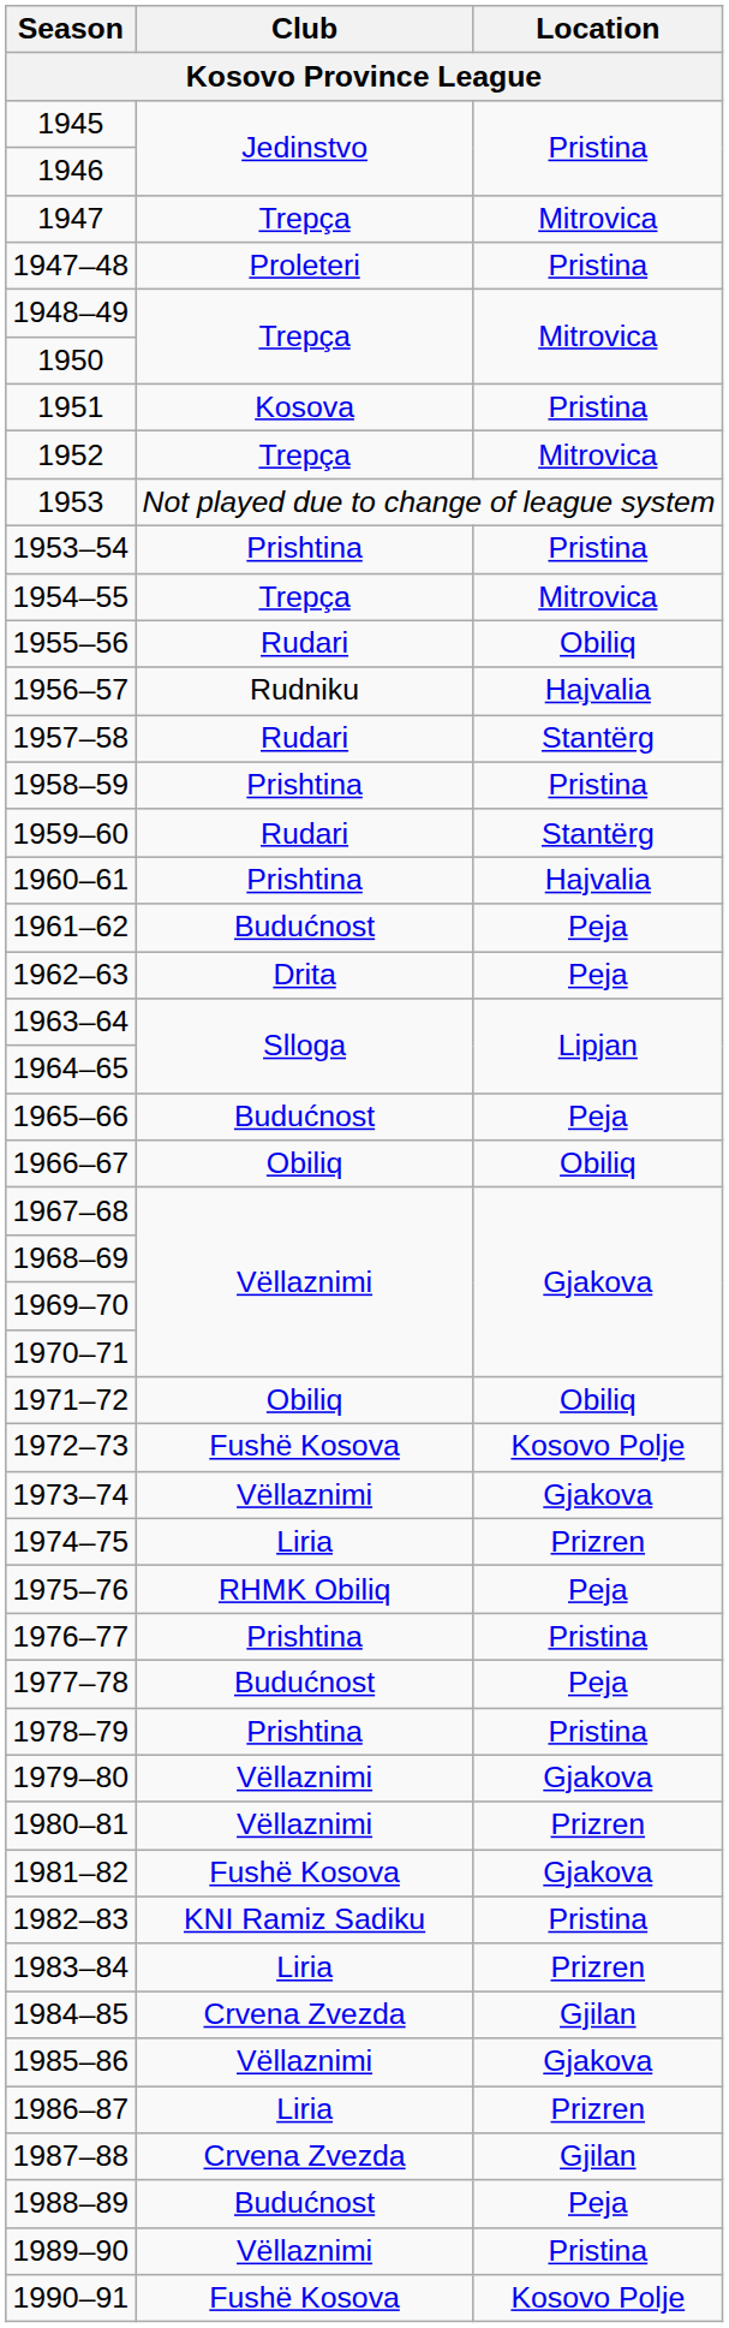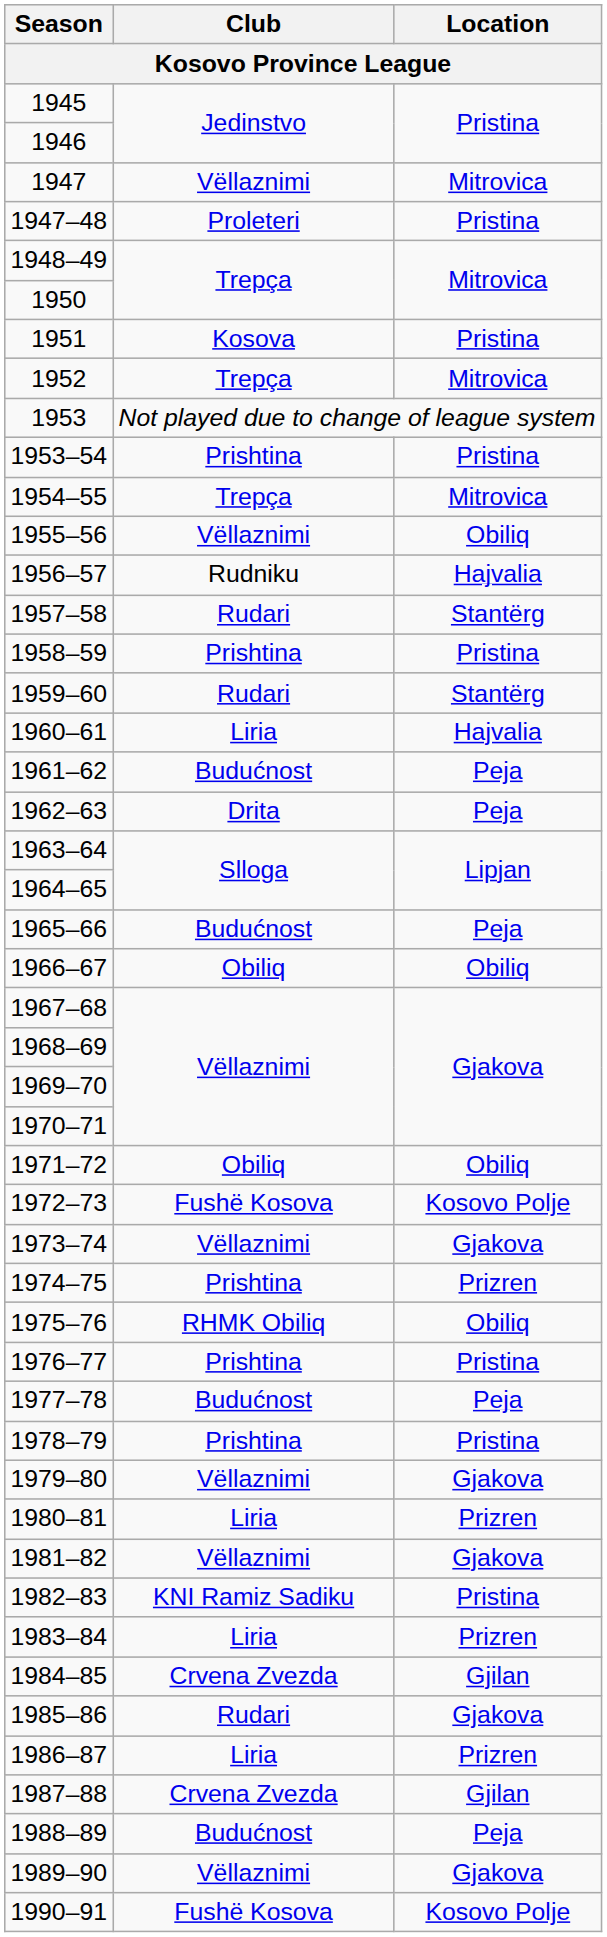1947 | Club: Trepça -> Vëllaznimi
1955–56 | Club: Rudari -> Vëllaznimi
1960–61 | Club: Prishtina -> Liria
1974–75 | Club: Liria -> Prishtina
1975–76 | Location: Peja -> Obiliq
1980–81 | Club: Vëllaznimi -> Liria
1981–82 | Club: Fushë Kosova -> Vëllaznimi
1985–86 | Club: Vëllaznimi -> Rudari
1989–90 | Location: Pristina -> Gjakova
